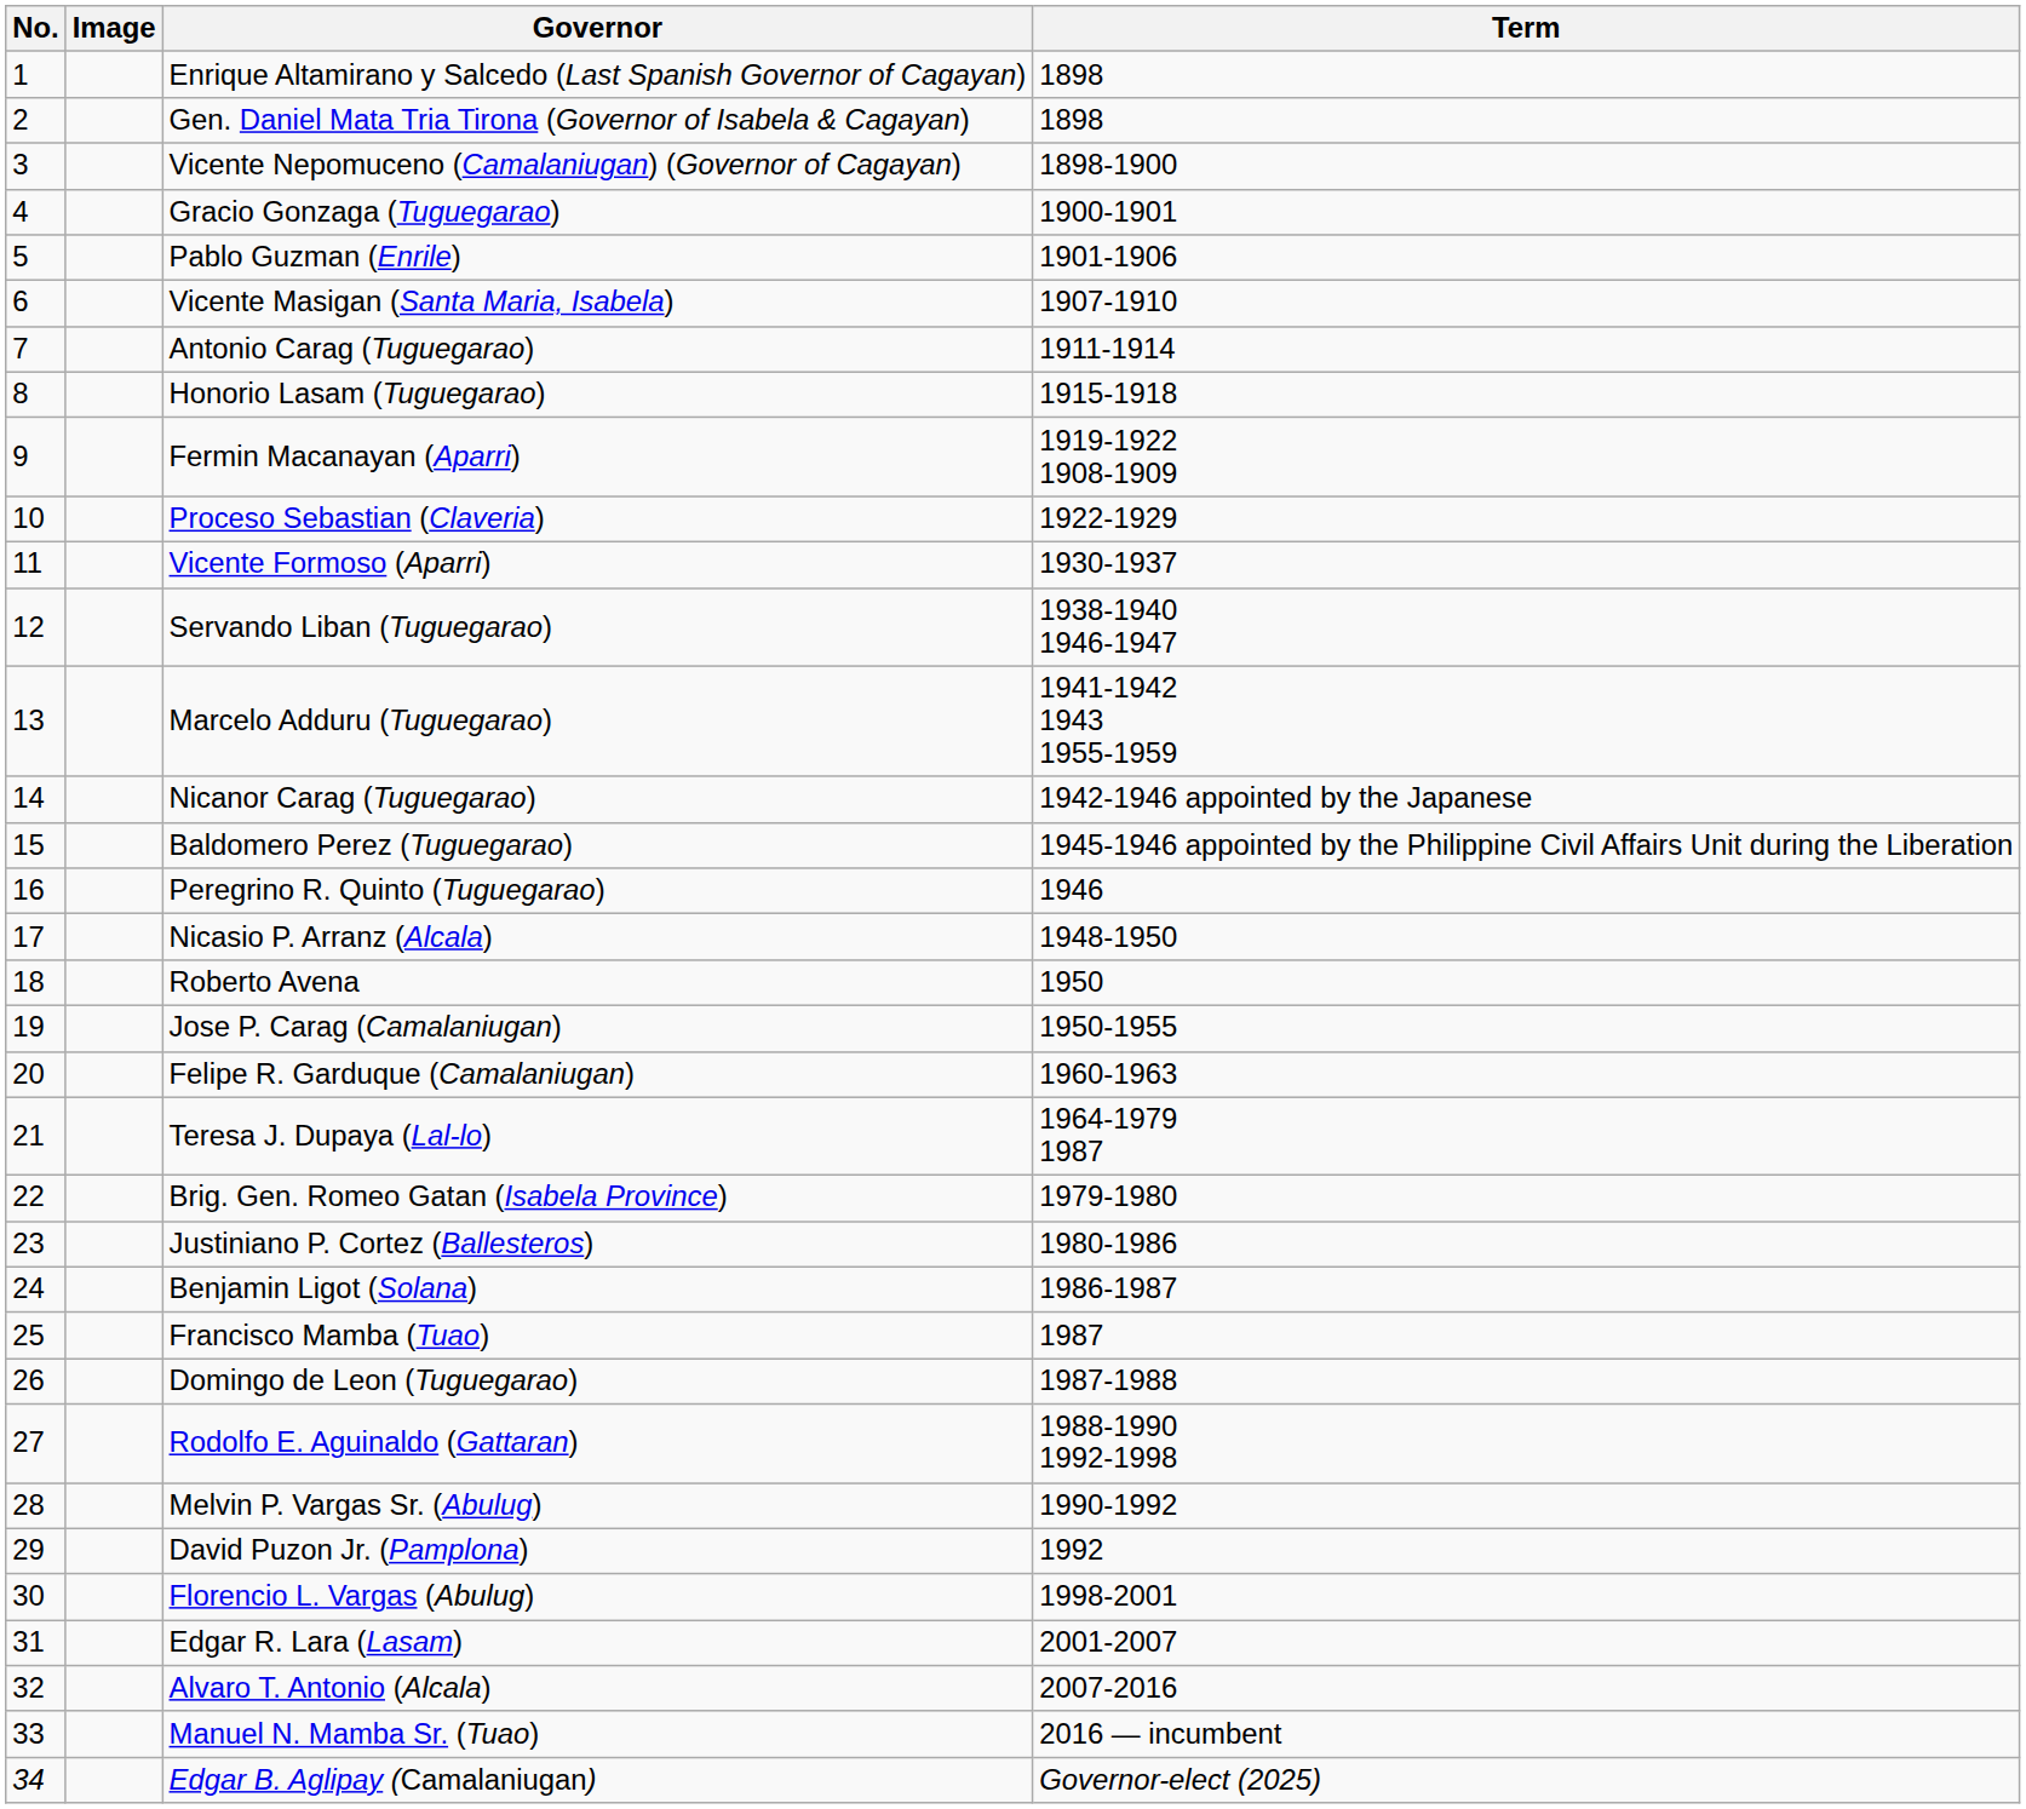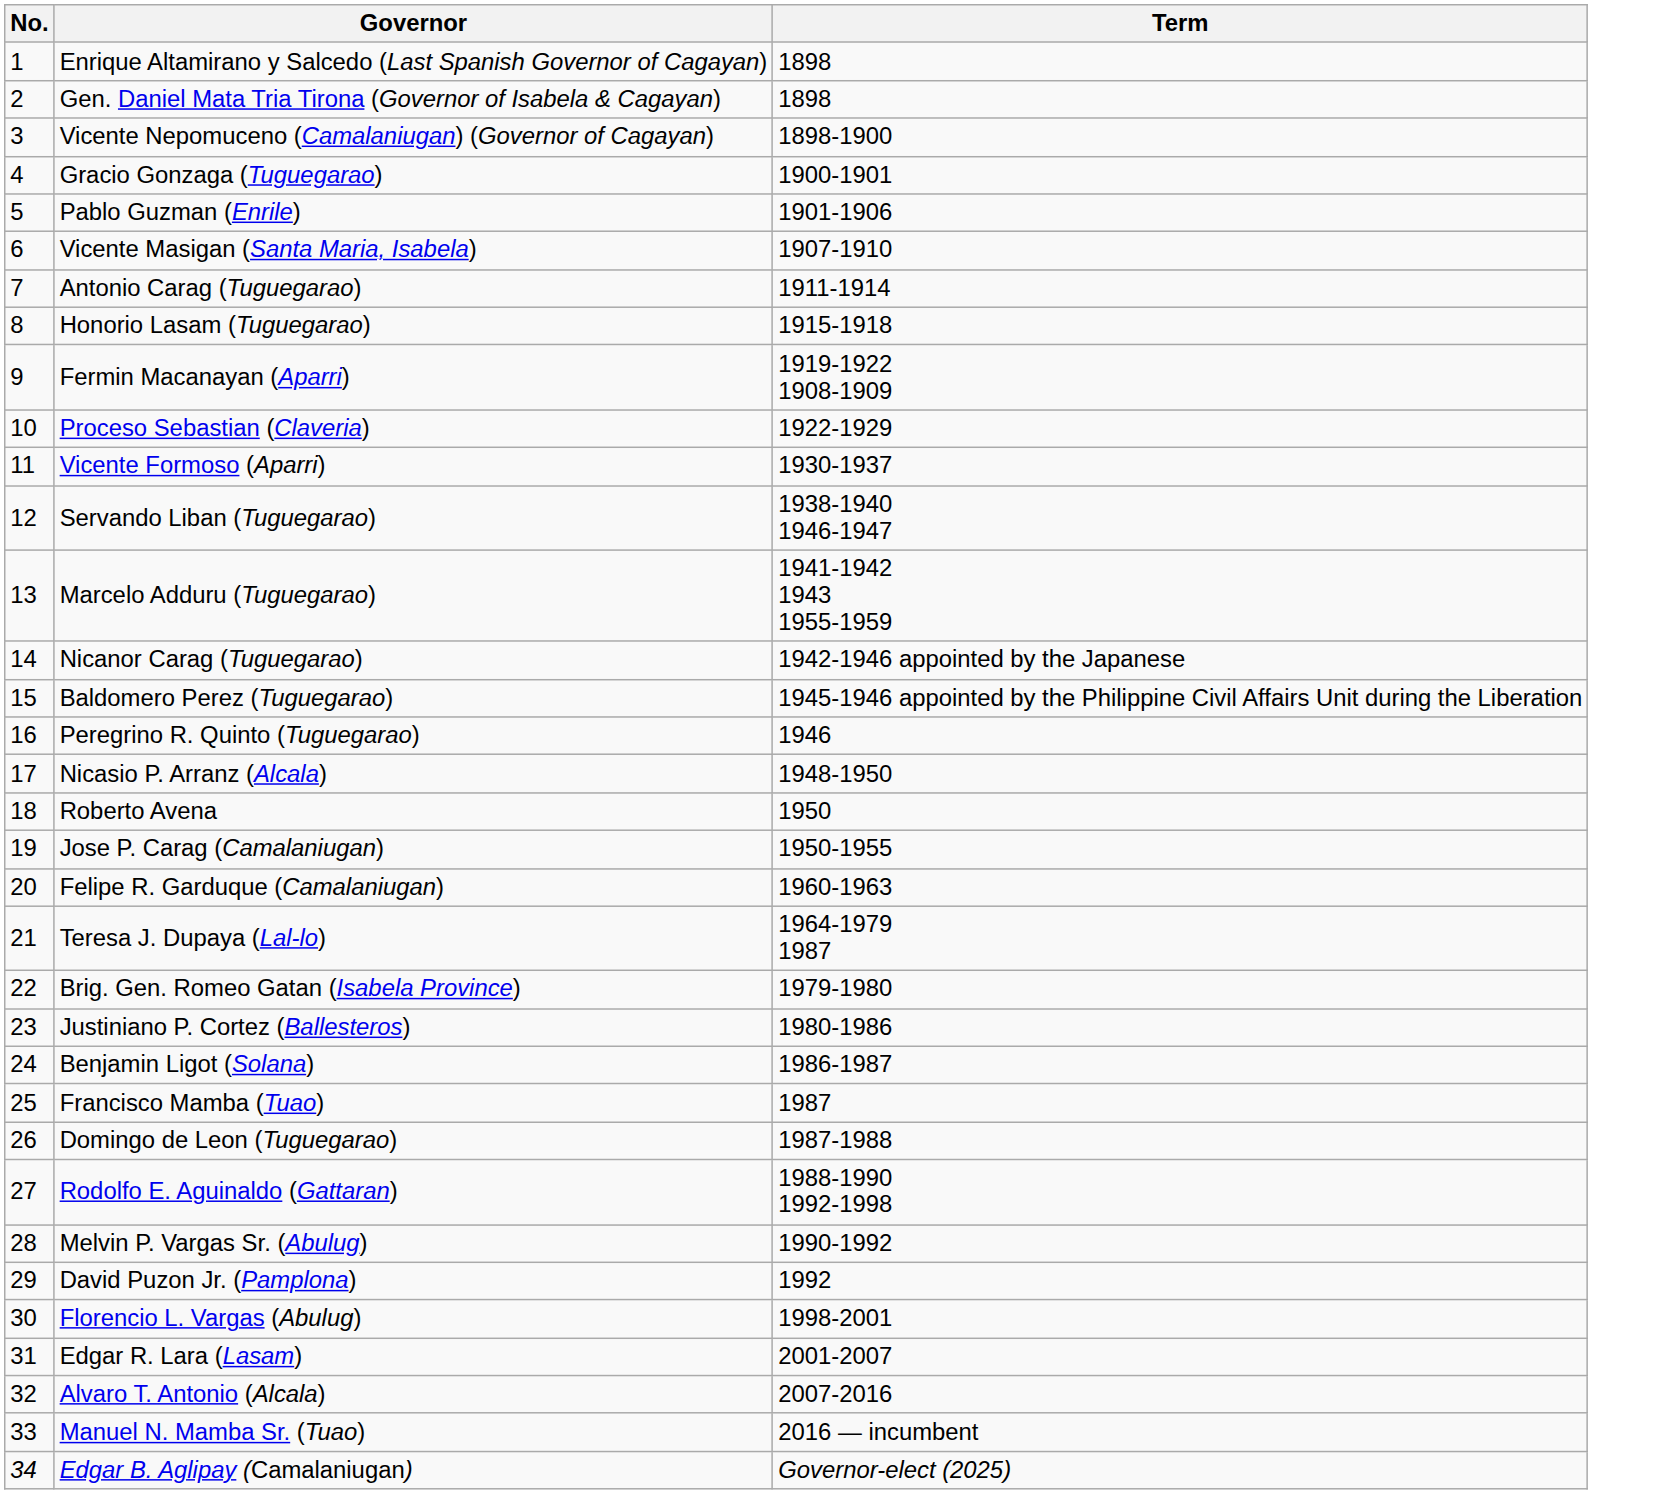- column: Image
